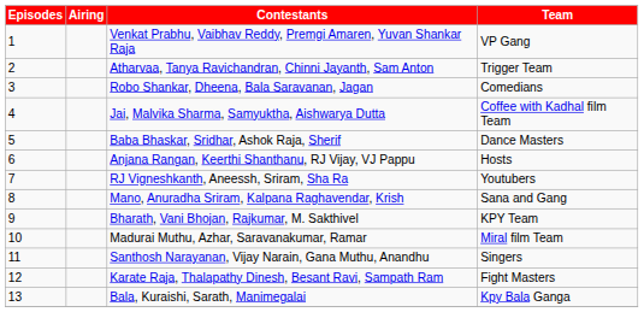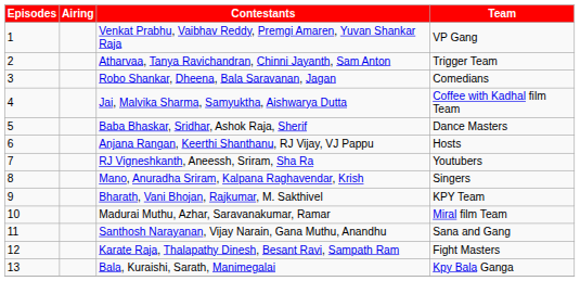Mano, Anuradha Sriram, Kalpana Raghavendar, Krish | Team: Sana and Gang -> Singers
Santhosh Narayanan, Vijay Narain, Gana Muthu, Anandhu | Team: Singers -> Sana and Gang
